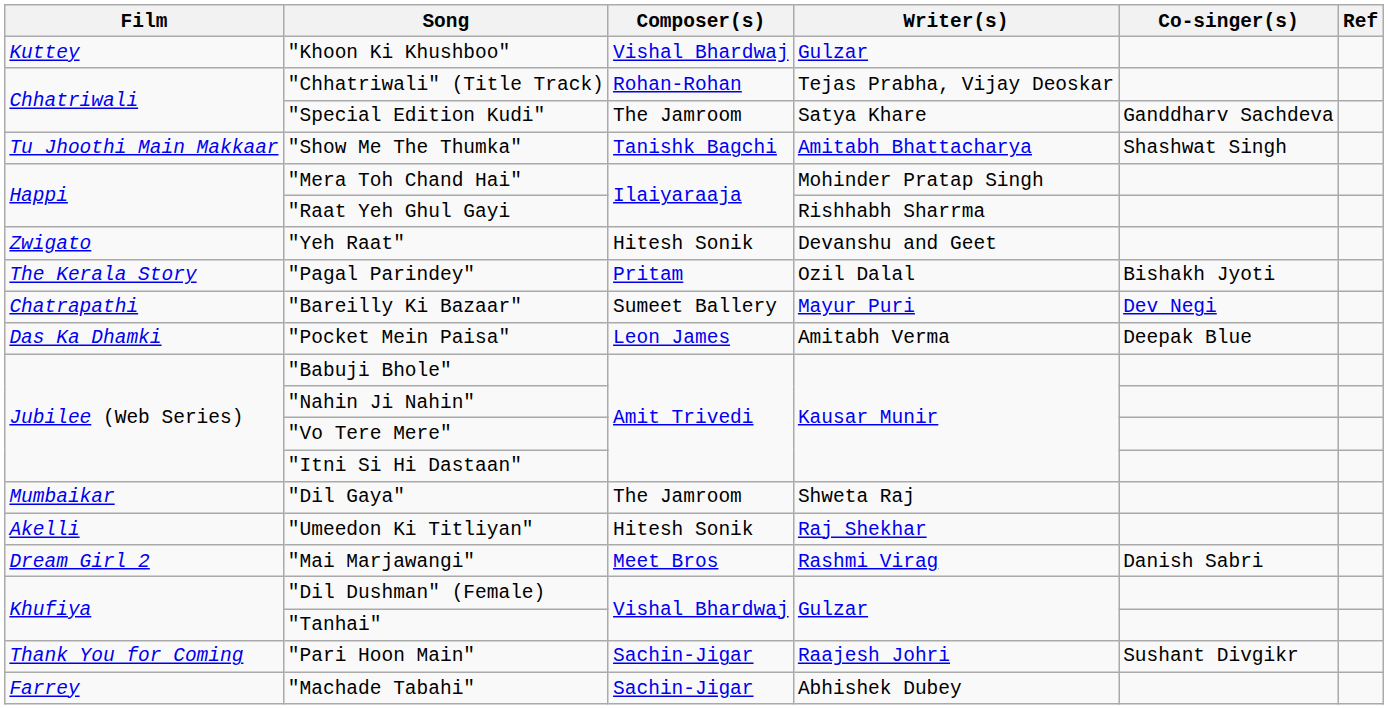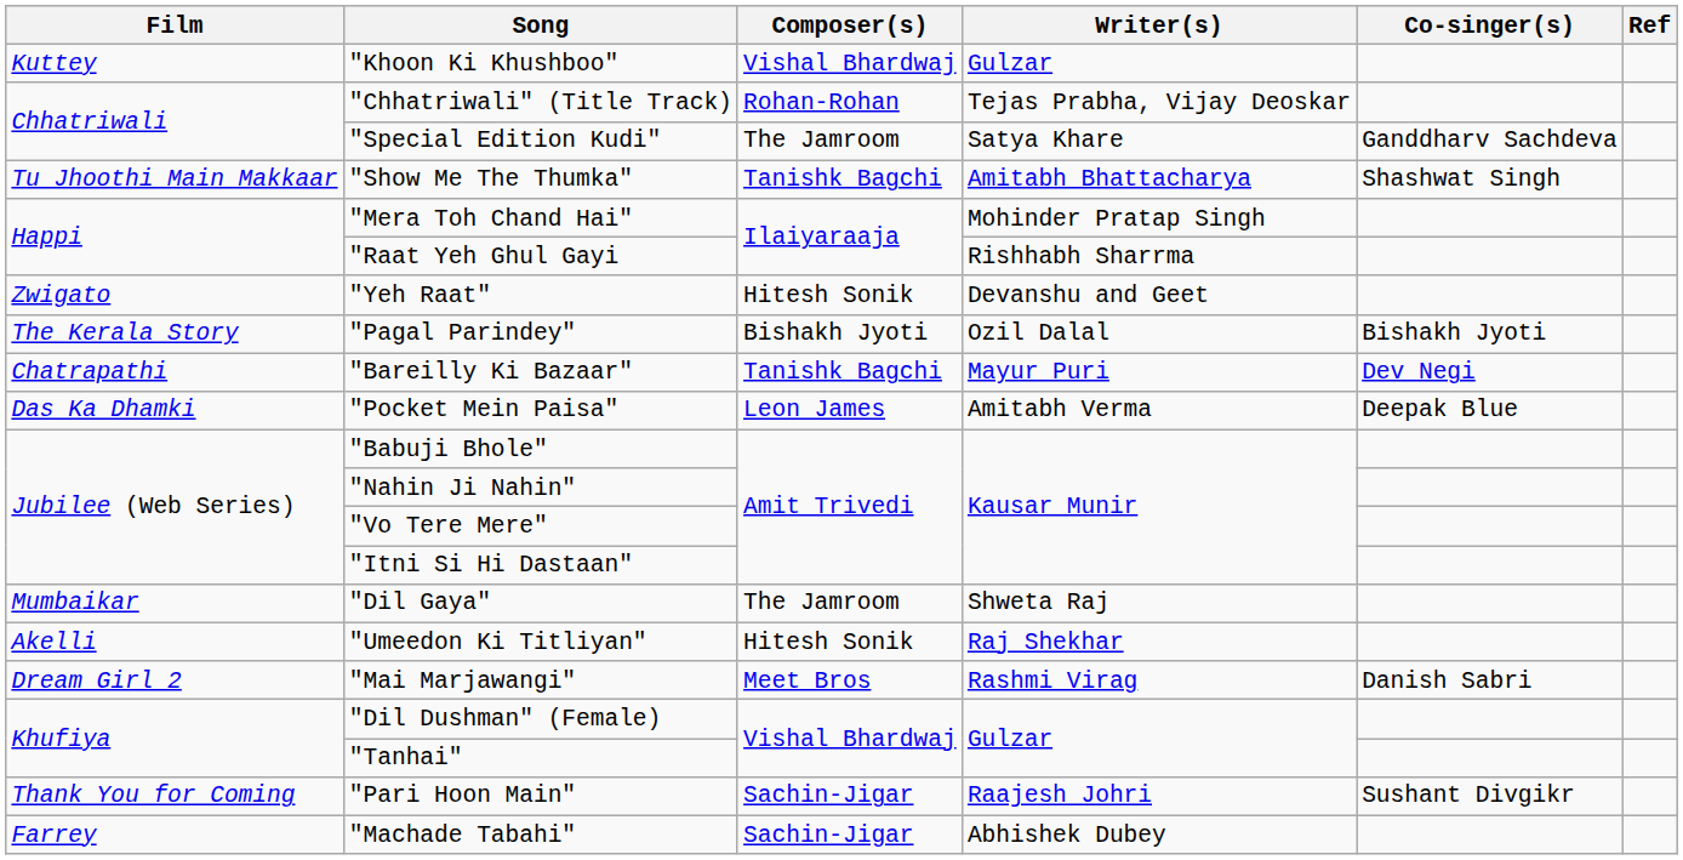"Pagal Parindey" | Composer(s): Pritam -> Bishakh Jyoti
"Bareilly Ki Bazaar" | Composer(s): Sumeet Ballery -> Tanishk Bagchi
